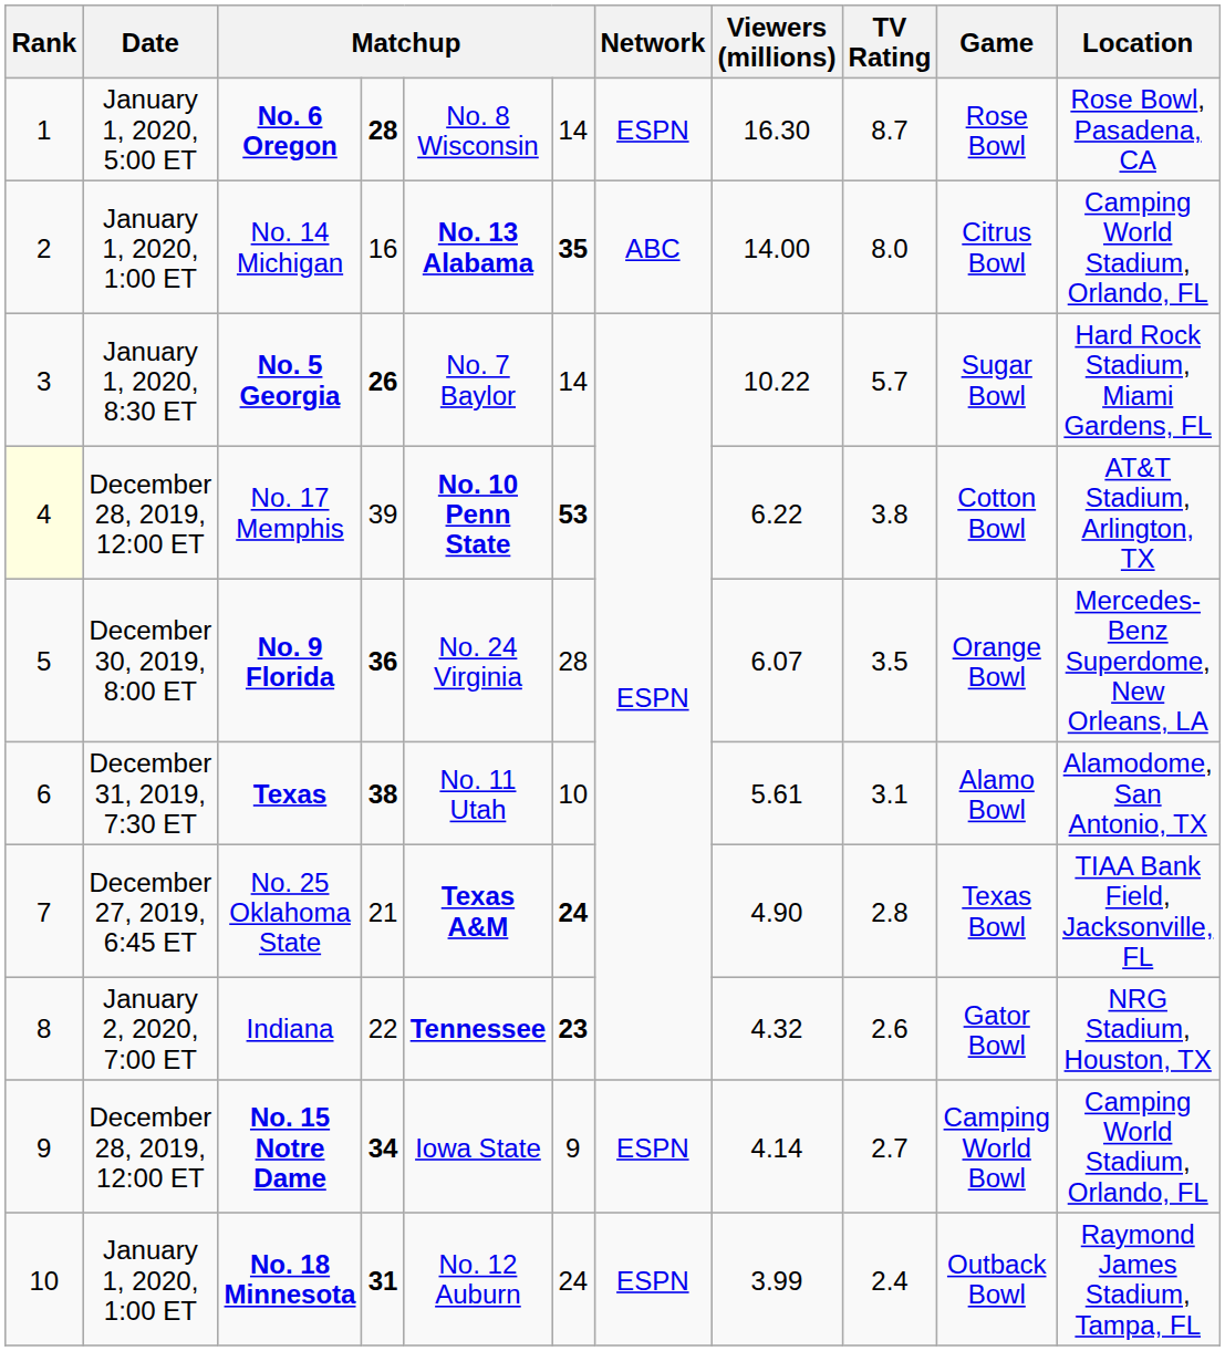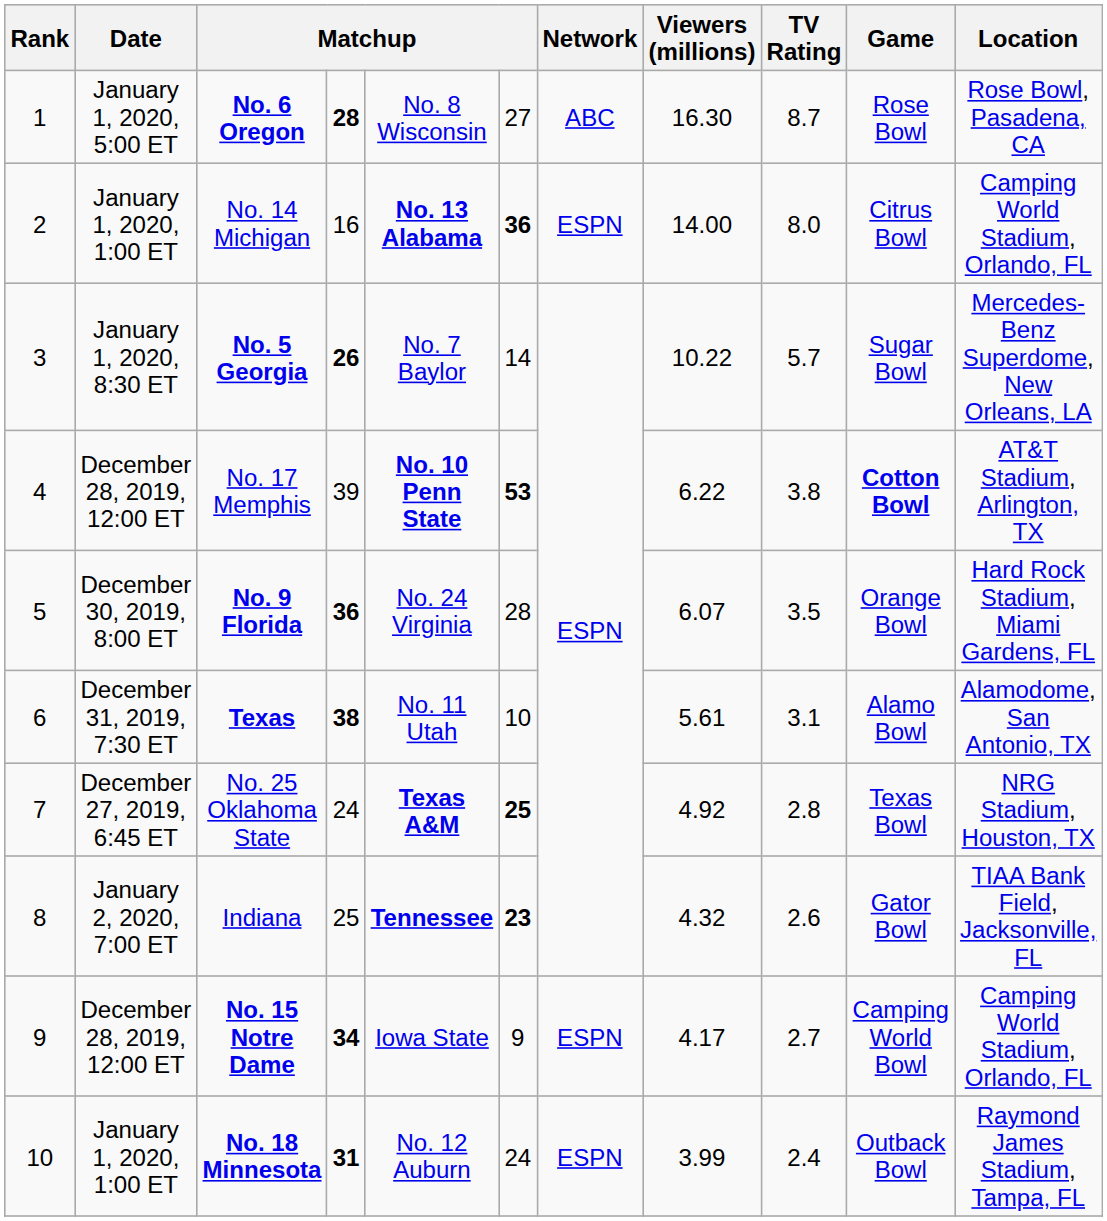No. 6 Oregon | column 6: 14 -> 27
No. 6 Oregon | Network: ESPN -> ABC
No. 14 Michigan | column 6: 35 -> 36
No. 14 Michigan | Network: ABC -> ESPN
No. 5 Georgia | Location: Hard Rock Stadium, Miami Gardens, FL -> Mercedes-Benz Superdome, New Orleans, LA
No. 17 Memphis | Rank: lightyellow background -> no background
No. 17 Memphis | Game: normal -> bold
No. 9 Florida | Location: Mercedes-Benz Superdome, New Orleans, LA -> Hard Rock Stadium, Miami Gardens, FL
No. 25 Oklahoma State | column 4: 21 -> 24
No. 25 Oklahoma State | column 6: 24 -> 25
No. 25 Oklahoma State | Viewers (millions): 4.90 -> 4.92
No. 25 Oklahoma State | Location: TIAA Bank Field, Jacksonville, FL -> NRG Stadium, Houston, TX
Indiana | column 4: 22 -> 25
Indiana | Location: NRG Stadium, Houston, TX -> TIAA Bank Field, Jacksonville, FL
No. 15 Notre Dame | Viewers (millions): 4.14 -> 4.17
